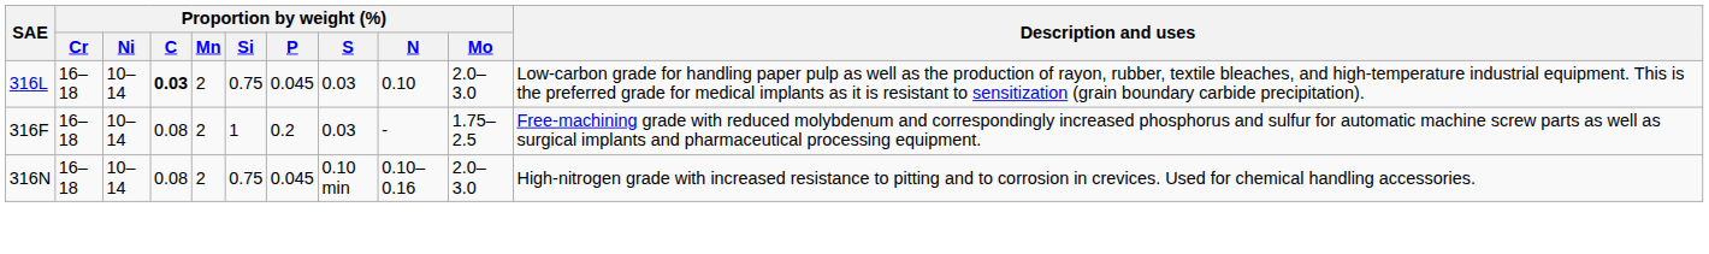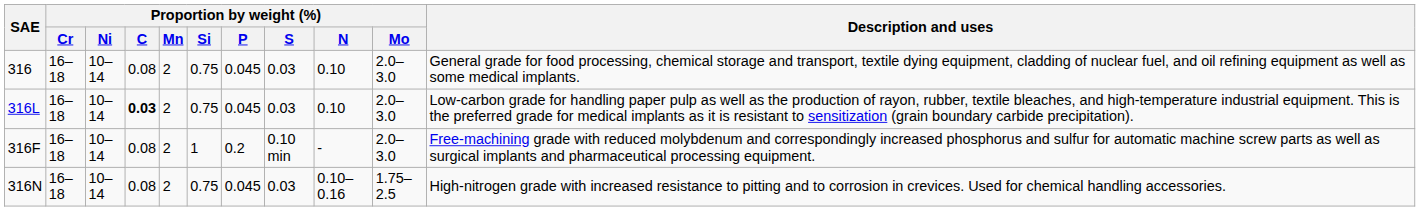+ row: 316 | 16–18 | 10–14 | 0.08 | 2 | 0.75 | 0.045 | 0.03 | 0.10 | 2.0–3.0 | General grade for food processing, chemical storage and transport, textile dying equipment, cladding of nuclear fuel, and oil refining equipment as well as some medical implants.
316F | Proportion by weight (%) / S: 0.03 -> 0.10 min
316F | Proportion by weight (%) / Mo: 1.75–2.5 -> 2.0–3.0
316N | Proportion by weight (%) / S: 0.10 min -> 0.03
316N | Proportion by weight (%) / Mo: 2.0–3.0 -> 1.75–2.5
